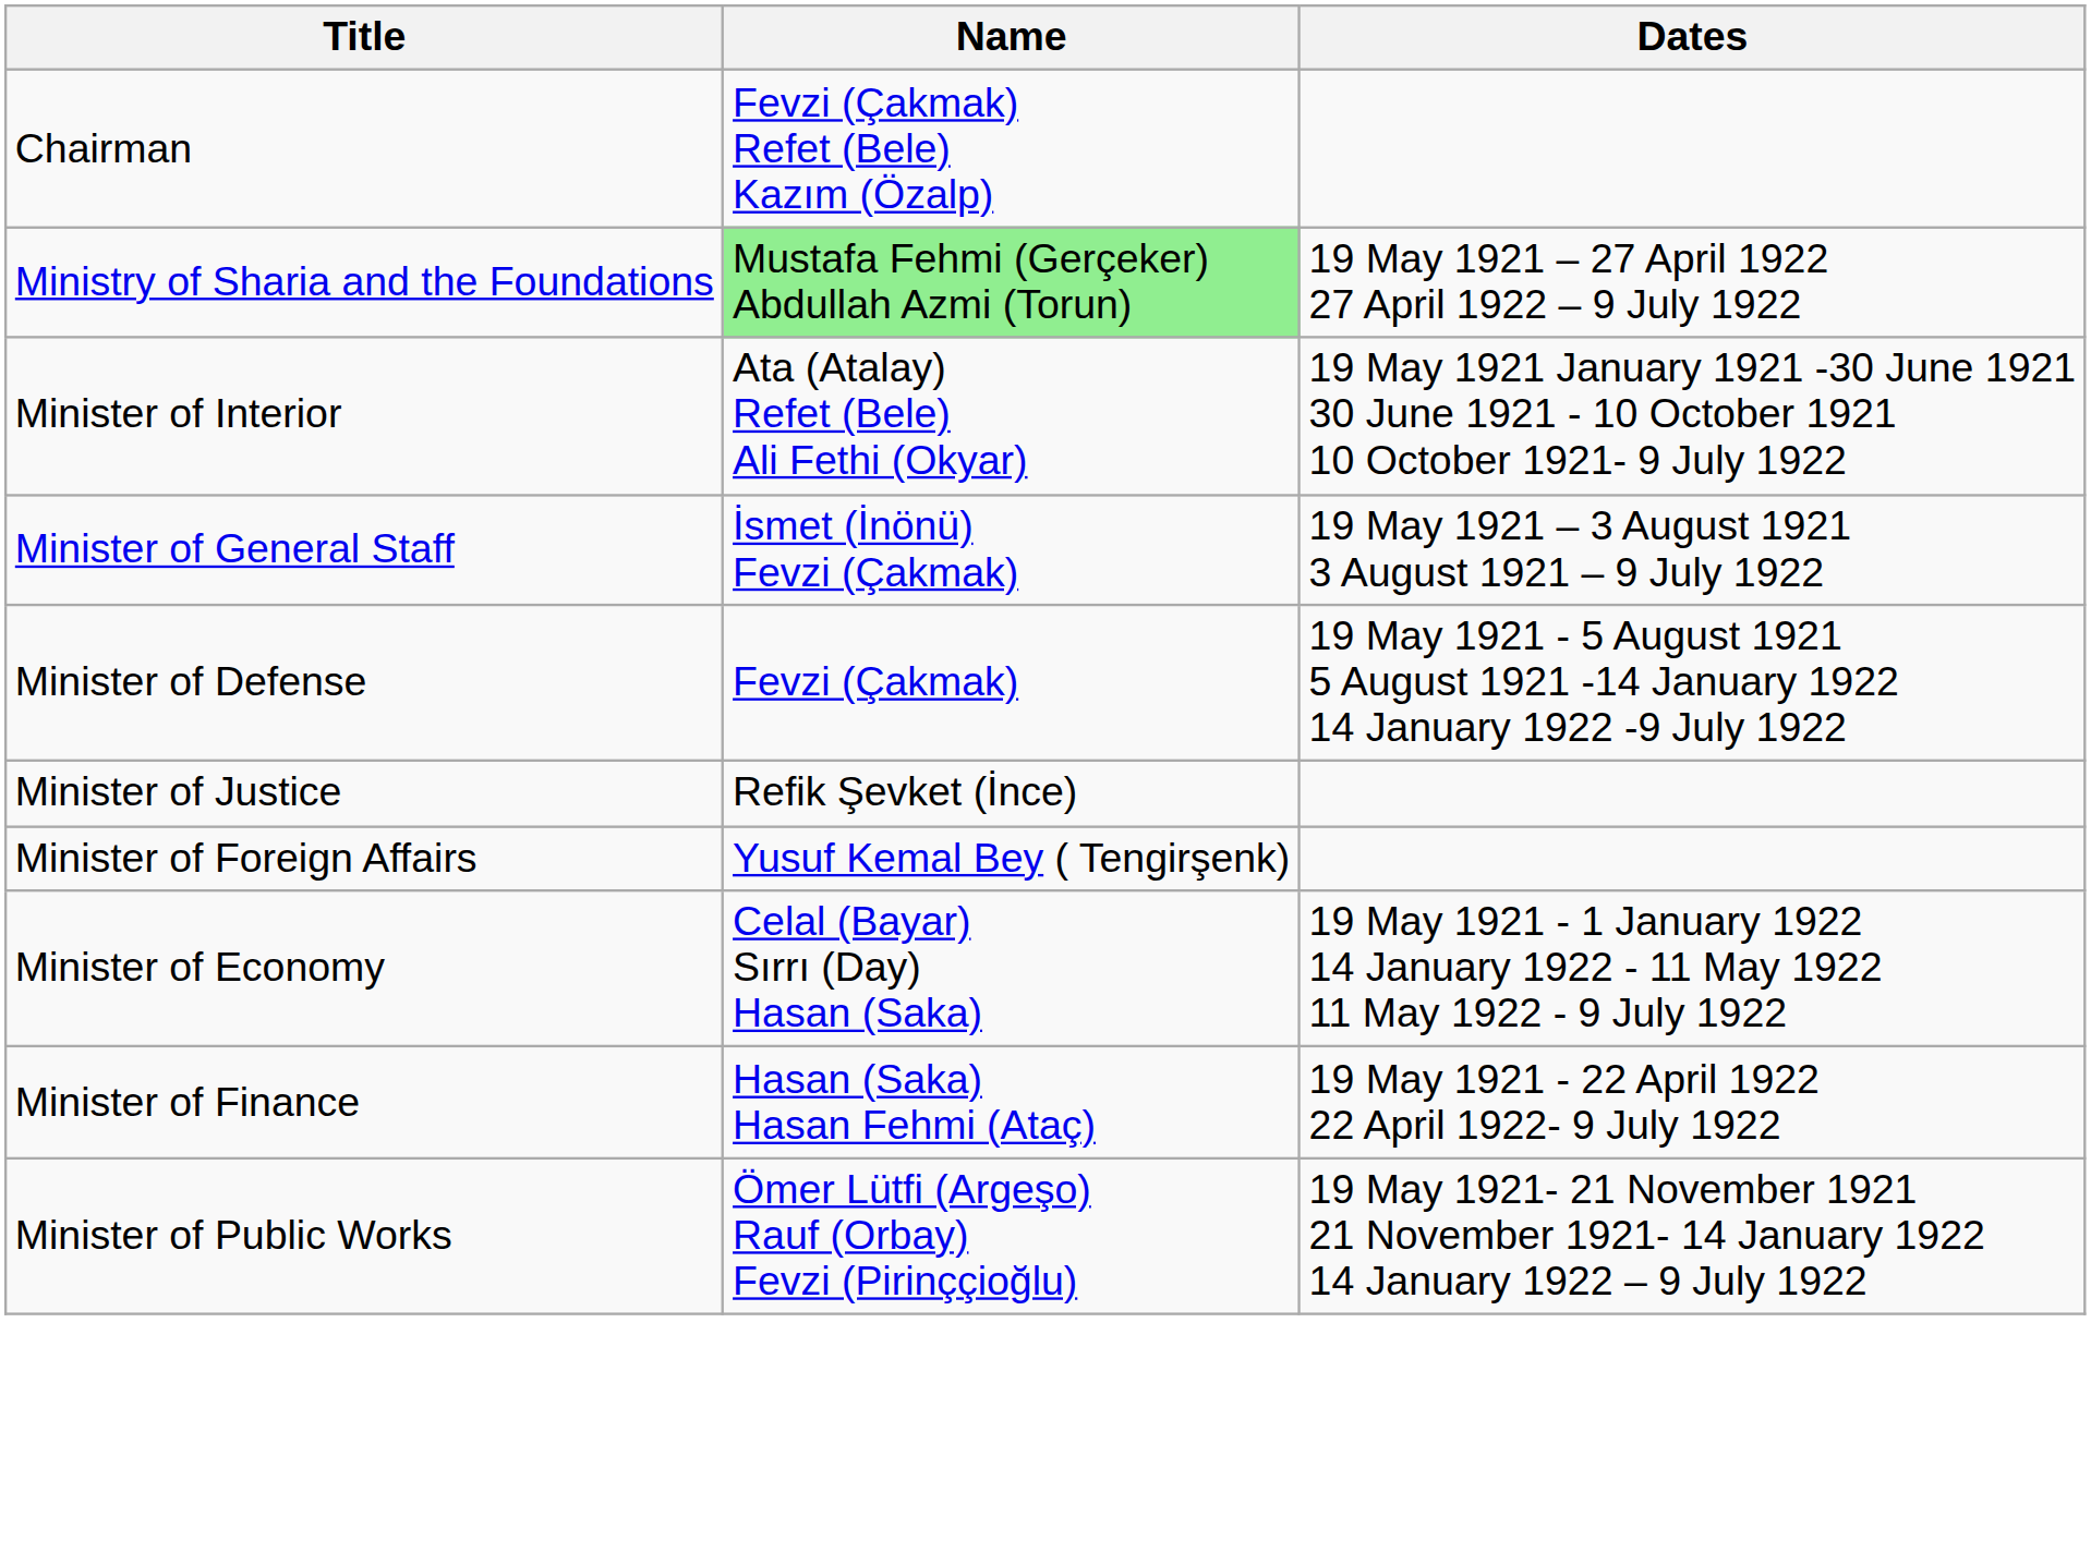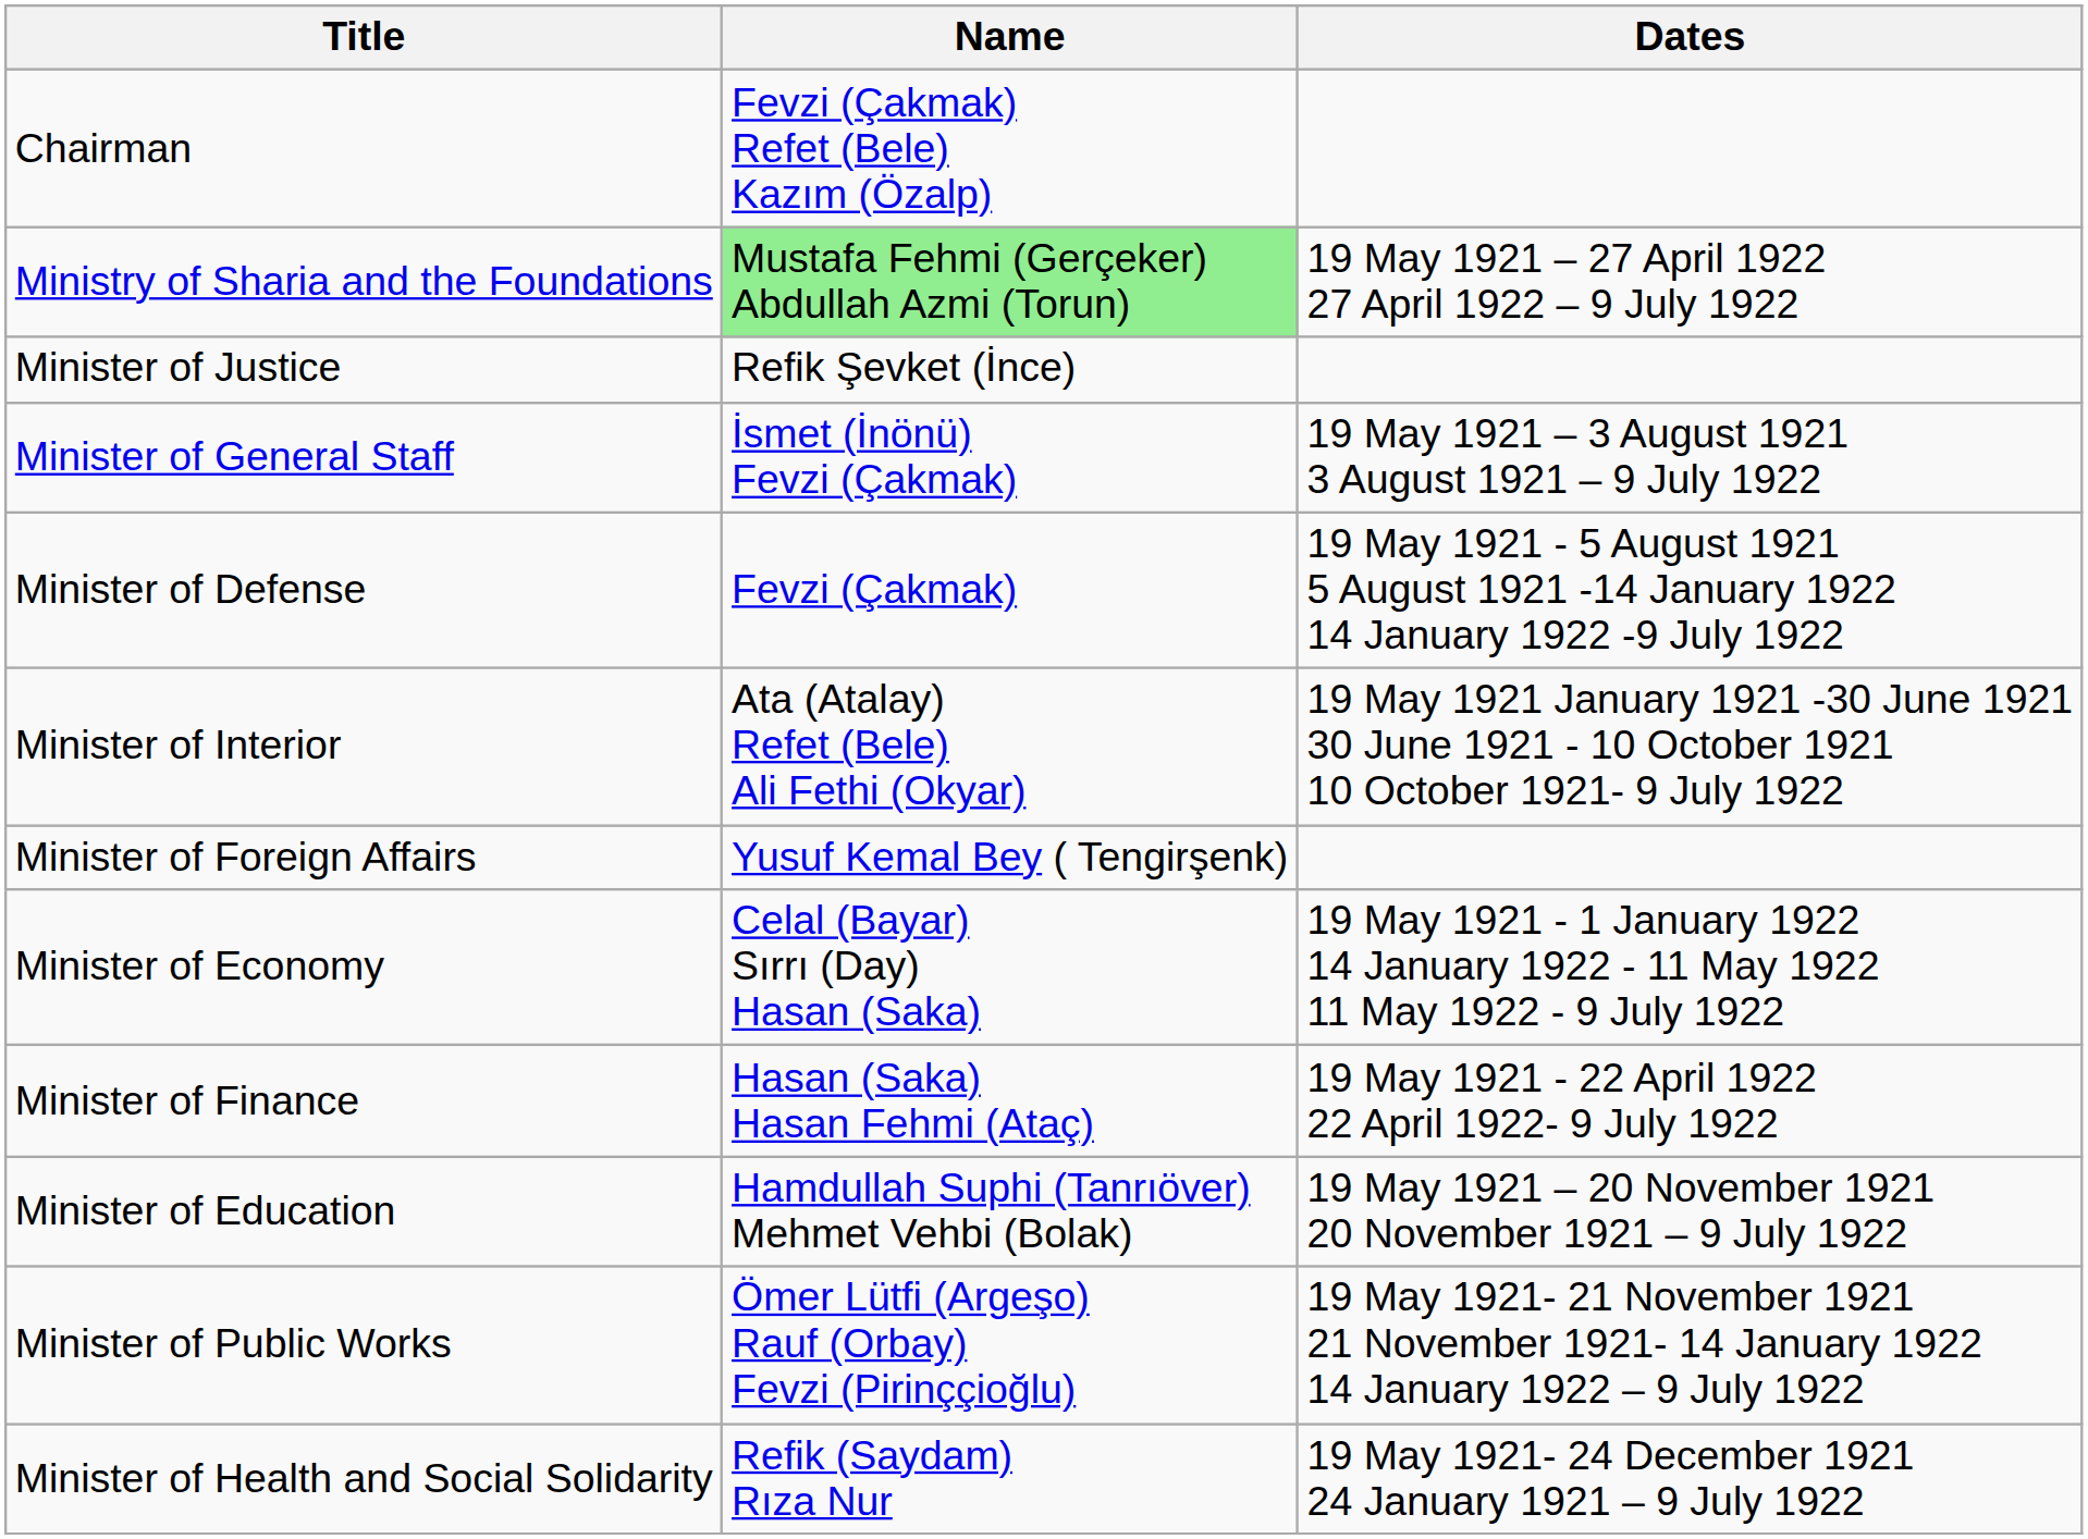rows swapped: Minister of Justice <-> Minister of Interior
+ row: Minister of Education | Hamdullah Suphi (Tanrıöver) Mehmet Vehbi (Bolak) | 19 May 1921 – 20 November 1921 20 November 1921 – 9 July 1922
+ row: Minister of Health and Social Solidarity | Refik (Saydam) Rıza Nur | 19 May 1921- 24 December 1921 24 January 1921 – 9 July 1922
